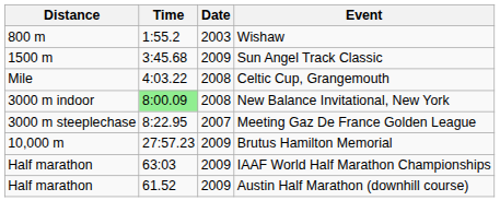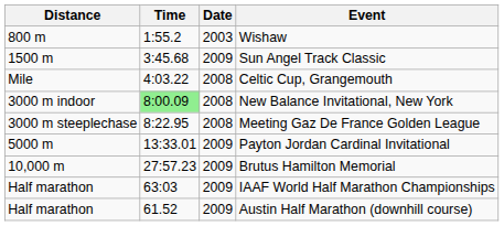Meeting Gaz De France Golden League | Date: 2007 -> 2008
+ row: 5000 m | 13:33.01 | 2009 | Payton Jordan Cardinal Invitational
